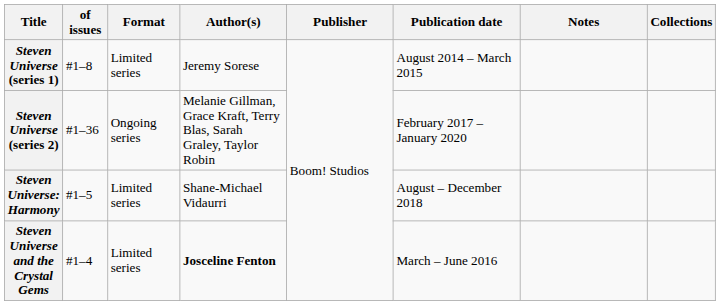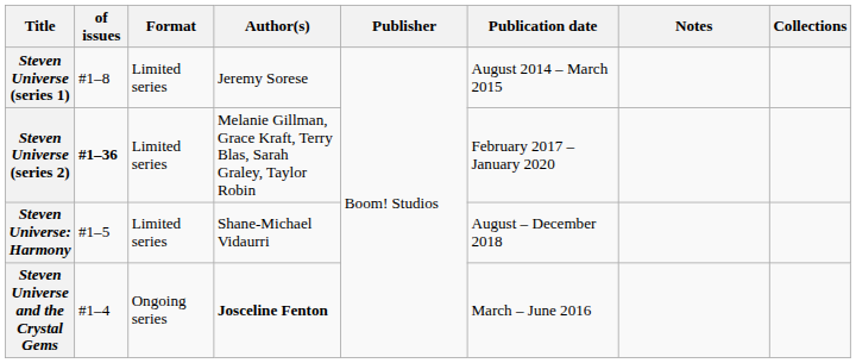Steven Universe (series 2) | of issues: normal -> bold
Steven Universe (series 2) | Format: Ongoing series -> Limited series
Steven Universe and the Crystal Gems | Format: Limited series -> Ongoing series
